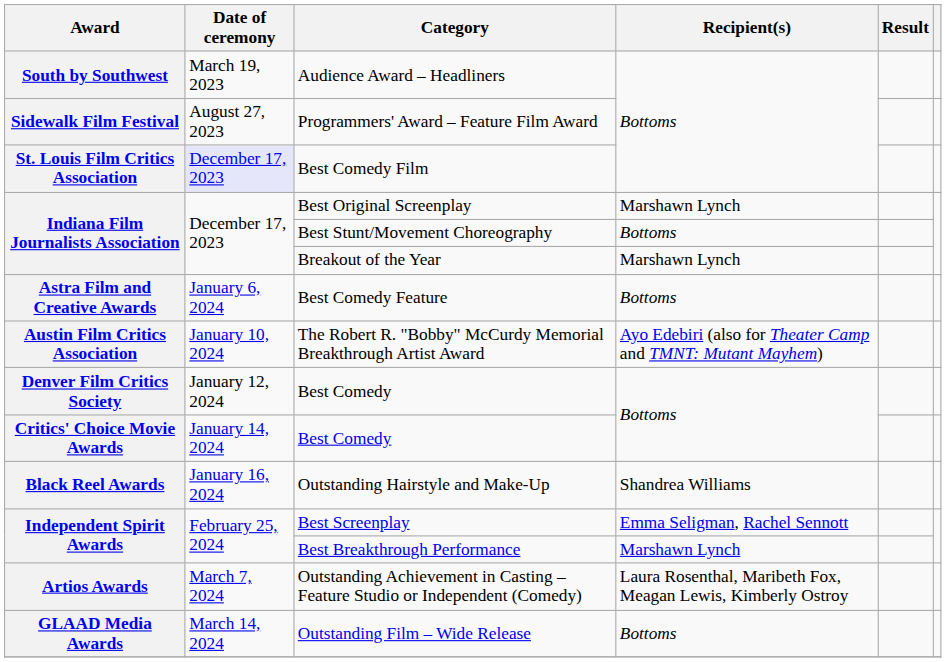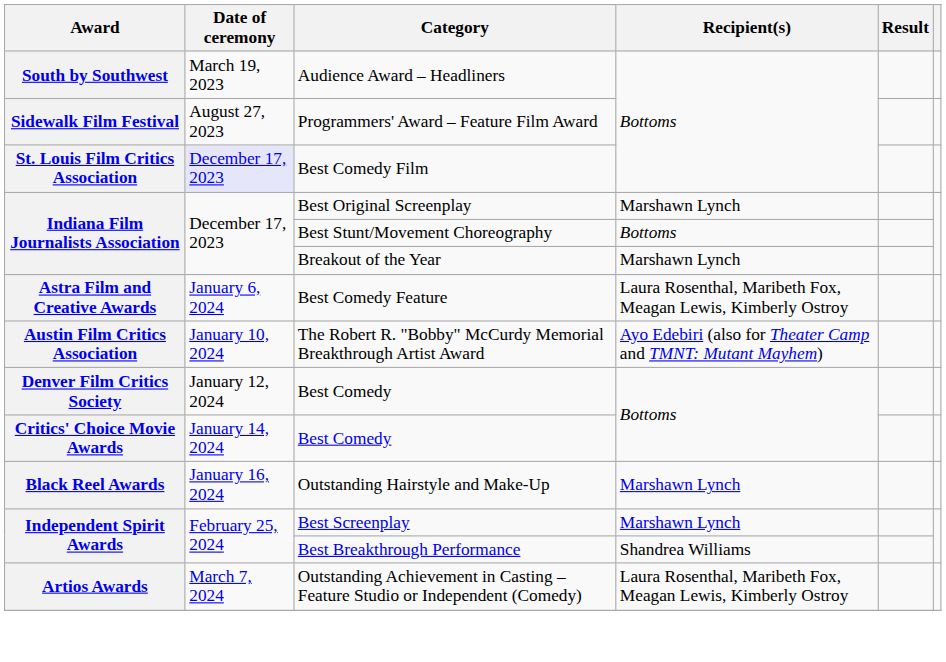Best Comedy Feature | Recipient(s): Bottoms -> Laura Rosenthal, Maribeth Fox, Meagan Lewis, Kimberly Ostroy
Outstanding Hairstyle and Make-Up | Recipient(s): Shandrea Williams -> Marshawn Lynch
Best Screenplay | Recipient(s): Emma Seligman, Rachel Sennott -> Marshawn Lynch
Best Breakthrough Performance | Recipient(s): Marshawn Lynch -> Shandrea Williams
- row: GLAAD Media Awards | March 14, 2024 | Outstanding Film – Wide Release | Bottoms
